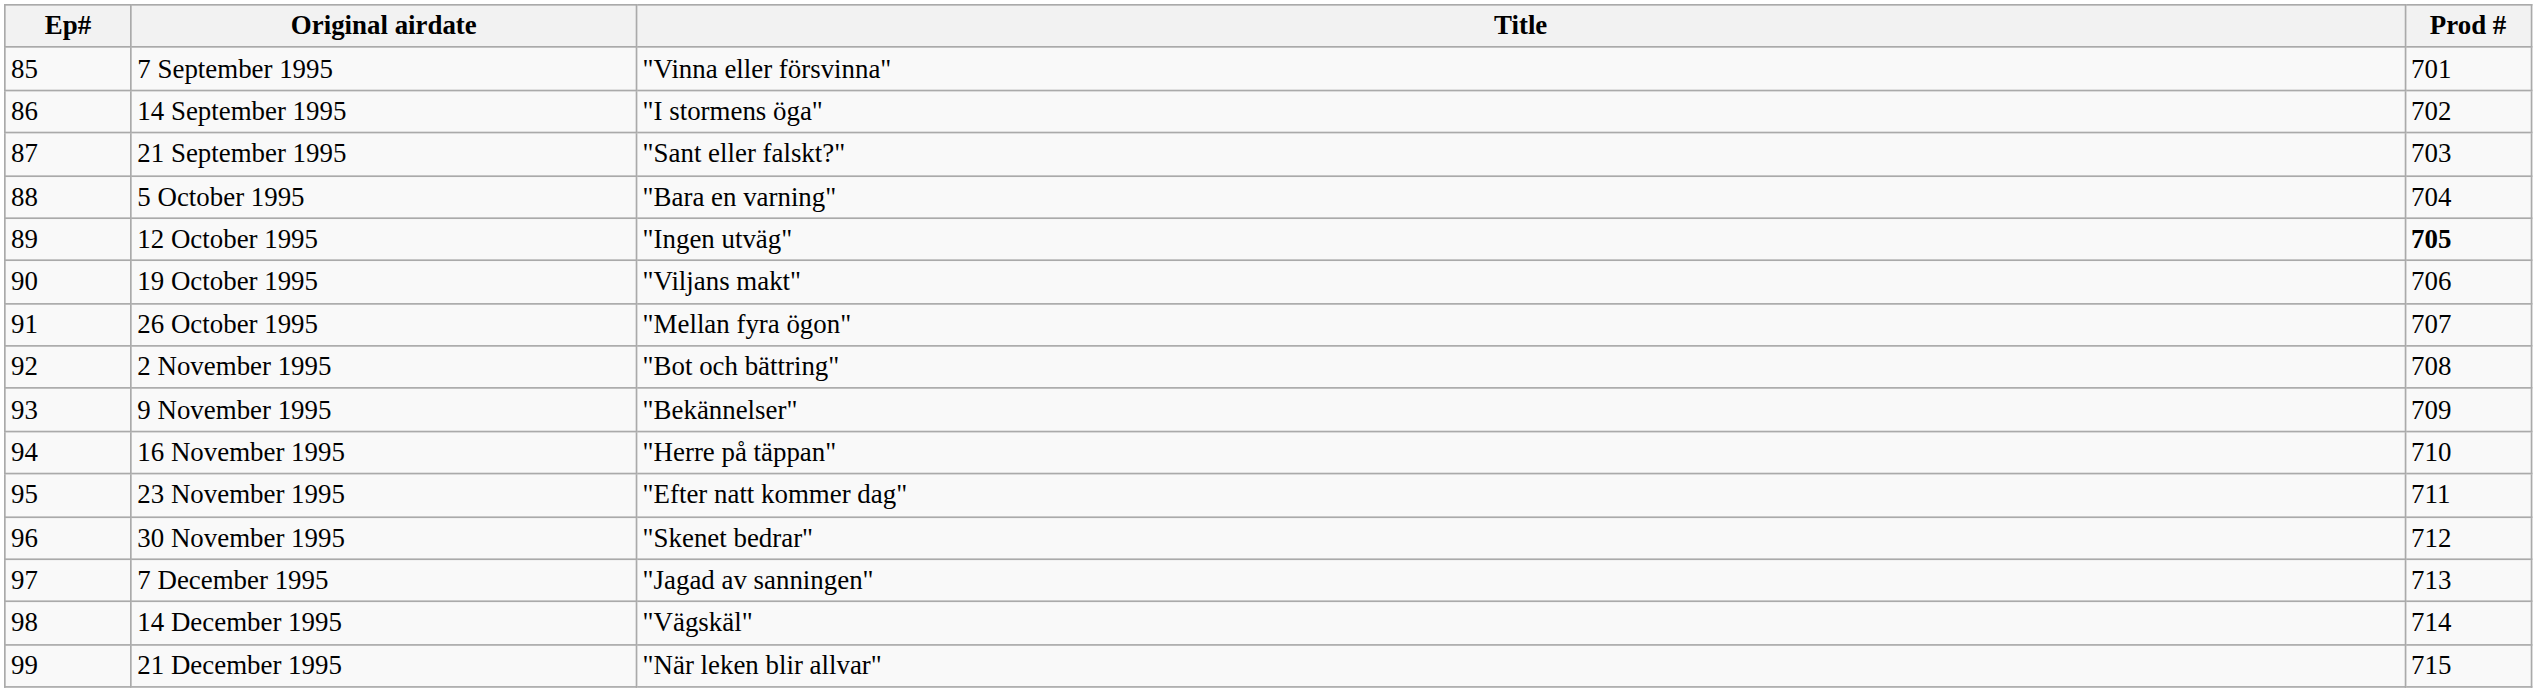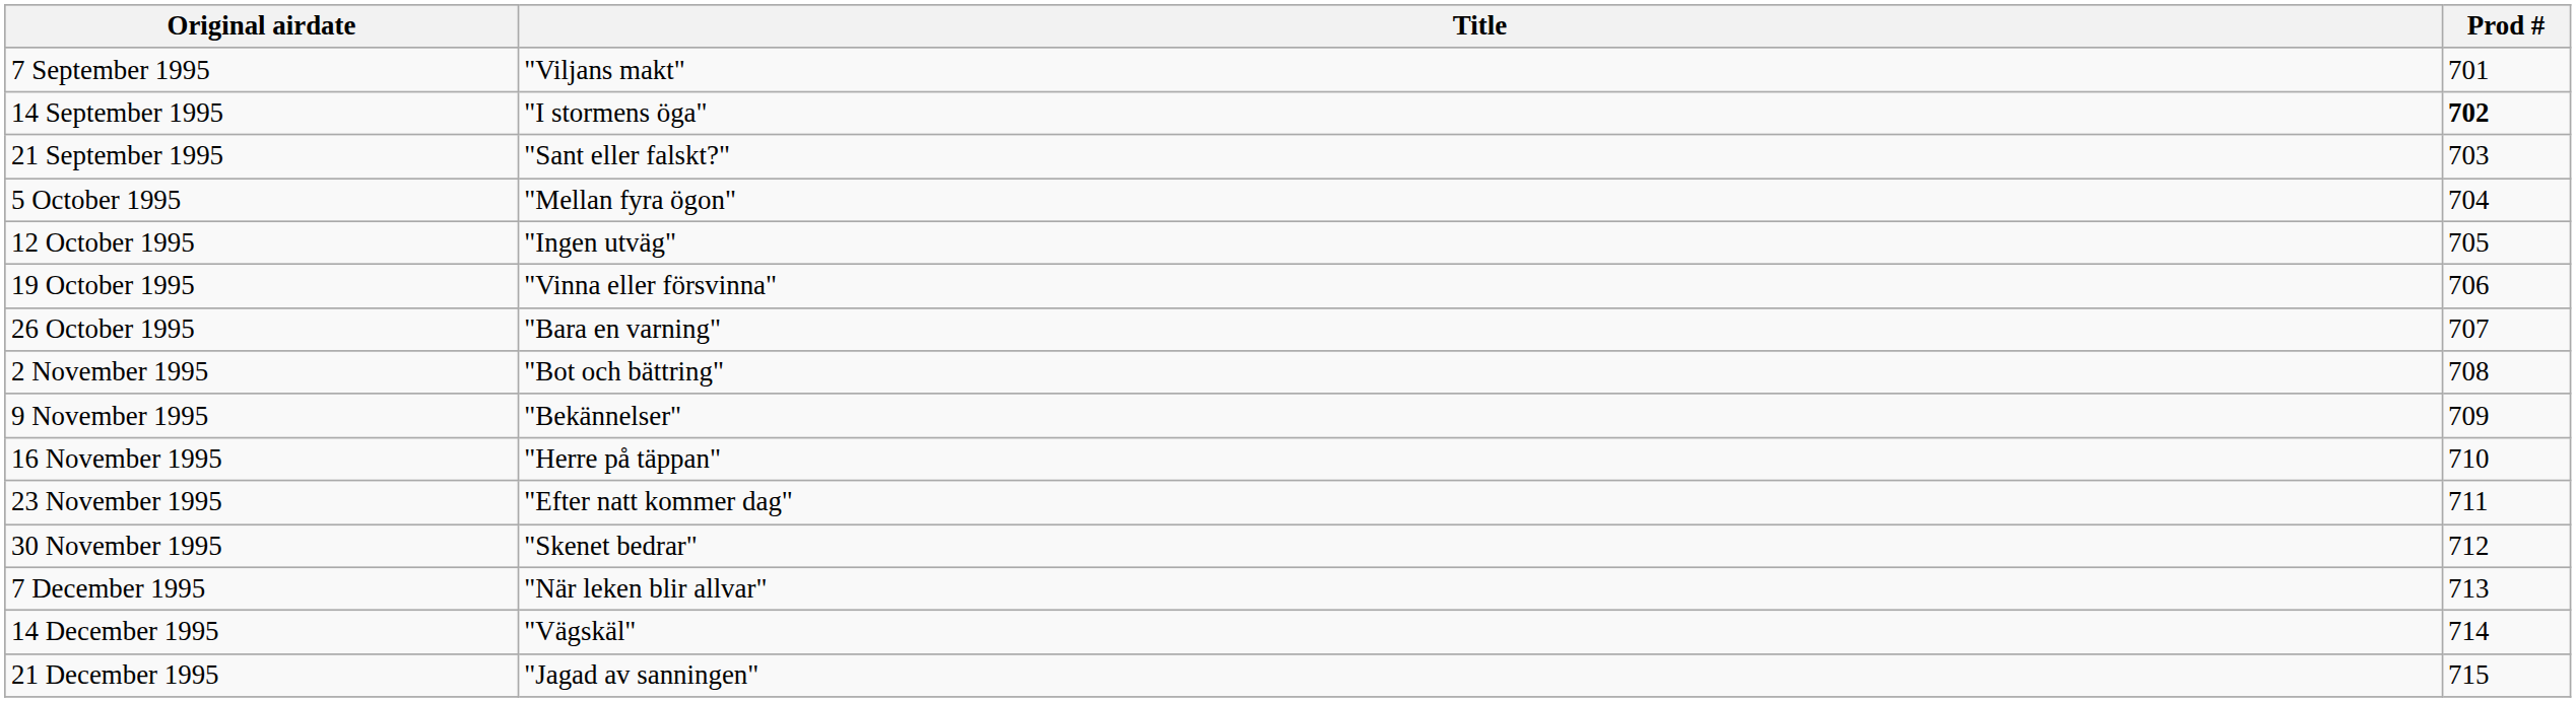- column: Ep# | 85 | 86 | 87 | 88 | 89 | 90 | 91 | 92 | 93 | 94 | 95 | 96 | 97 | 98 | 99
7 September 1995 | Title: "Vinna eller försvinna" -> "Viljans makt"
14 September 1995 | Prod #: normal -> bold
5 October 1995 | Title: "Bara en varning" -> "Mellan fyra ögon"
12 October 1995 | Prod #: bold -> normal
19 October 1995 | Title: "Viljans makt" -> "Vinna eller försvinna"
26 October 1995 | Title: "Mellan fyra ögon" -> "Bara en varning"
7 December 1995 | Title: "Jagad av sanningen" -> "När leken blir allvar"
21 December 1995 | Title: "När leken blir allvar" -> "Jagad av sanningen"
